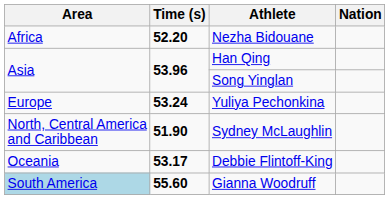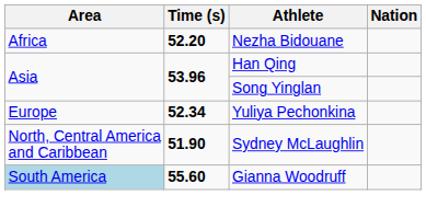Yuliya Pechonkina | Time (s): 53.24 -> 52.34
- row: Oceania | 53.17 | Debbie Flintoff-King
